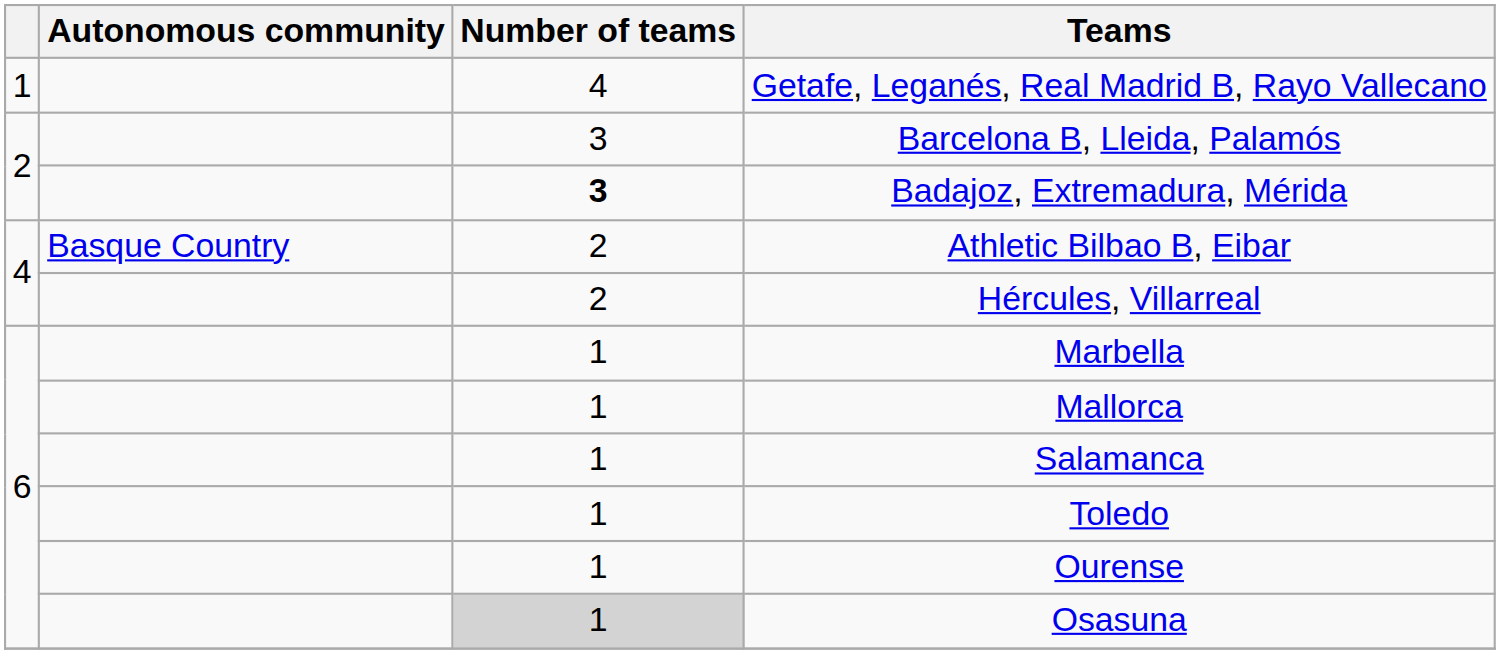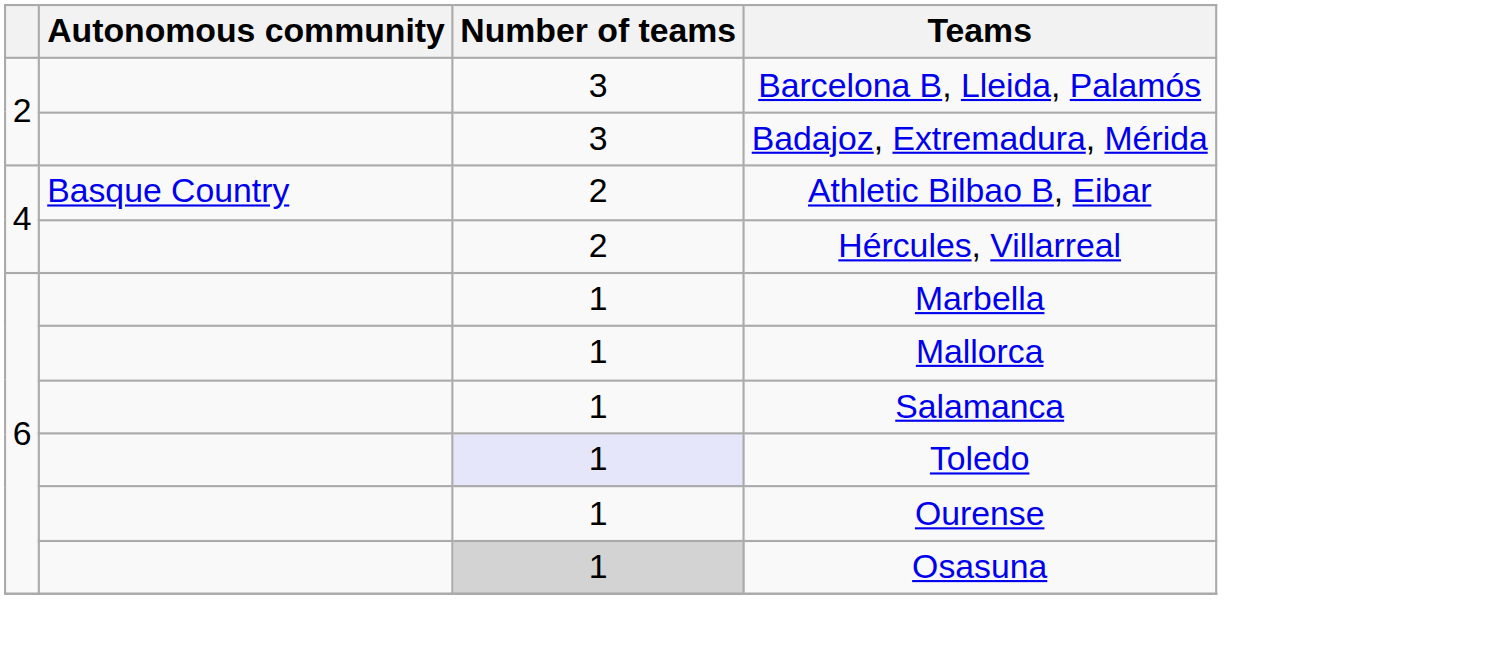- row: 1 | 4 | Getafe, Leganés, Real Madrid B, Rayo Vallecano
Badajoz, Extremadura, Mérida | Number of teams: bold -> normal
Toledo | Number of teams: no background -> lavender background
